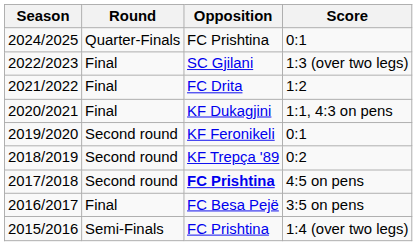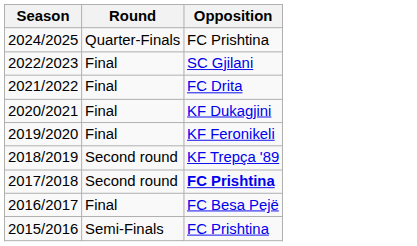- column: Score | 0:1 | 1:3 (over two legs) | 1:2 | 1:1, 4:3 on pens | 0:1 | 0:2 | 4:5 on pens | 3:5 on pens | 1:4 (over two legs)
2019/2020 | Round: Second round -> Final
